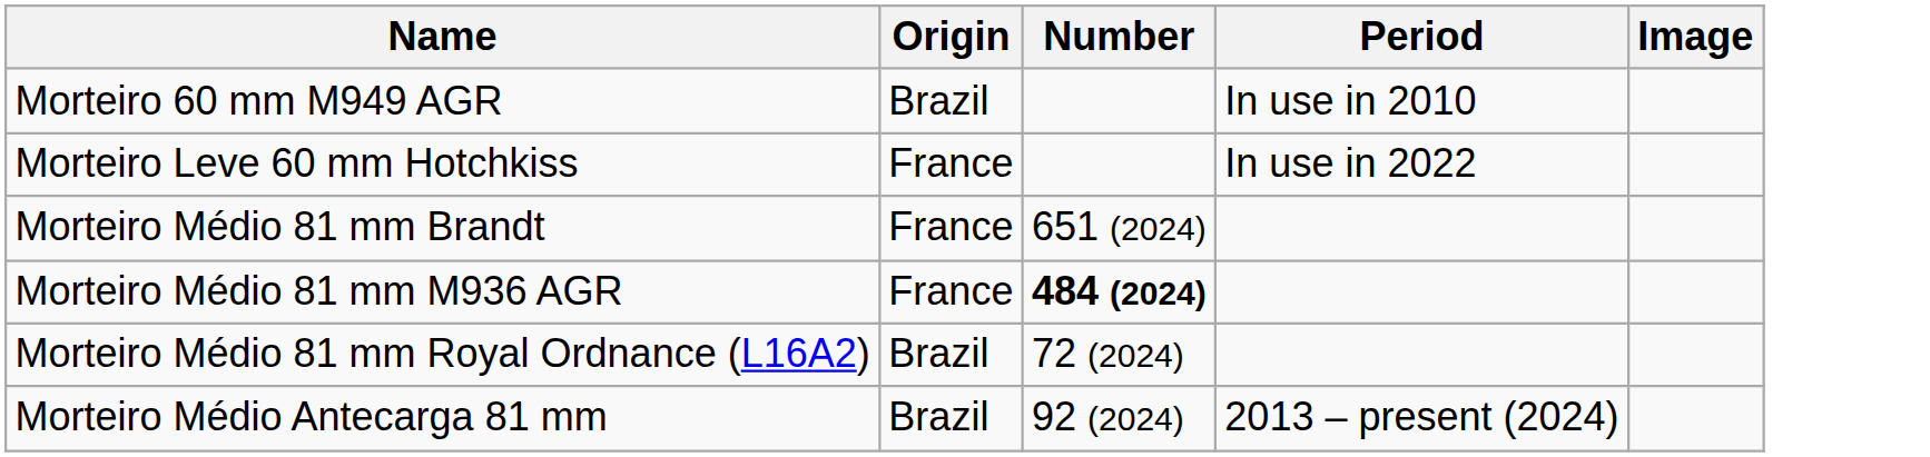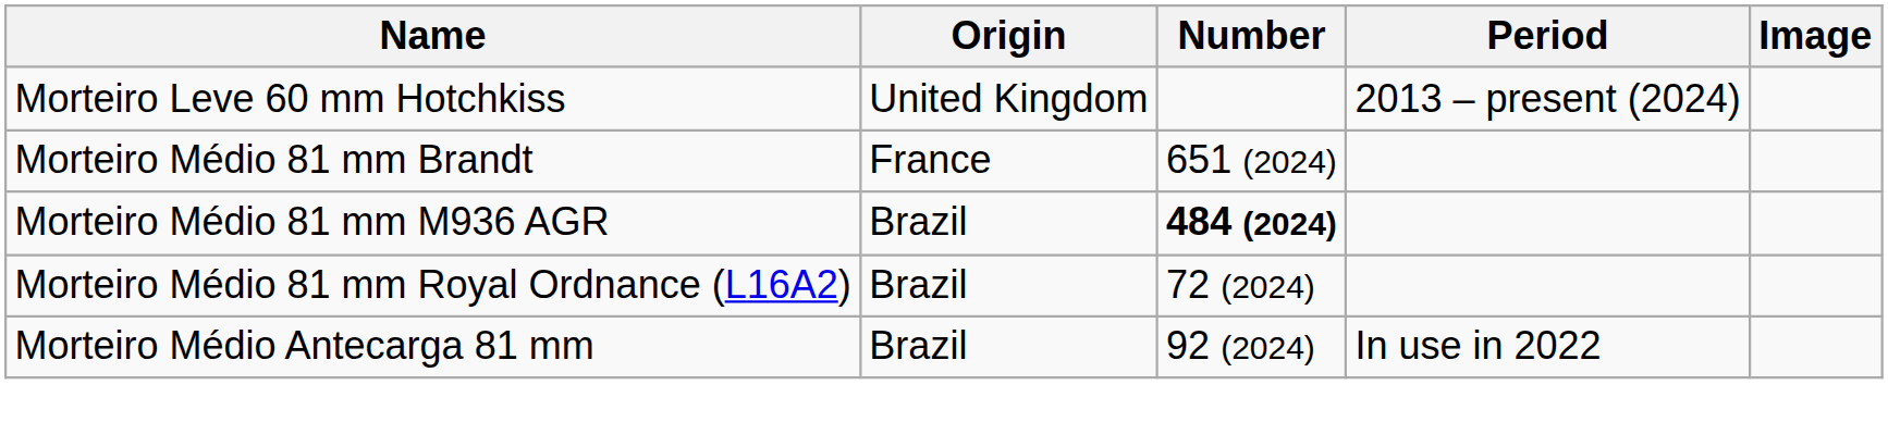- row: Morteiro 60 mm M949 AGR | Brazil | In use in 2010
Morteiro Leve 60 mm Hotchkiss | Origin: France -> United Kingdom
Morteiro Leve 60 mm Hotchkiss | Period: In use in 2022 -> 2013 – present (2024)
Morteiro Médio 81 mm M936 AGR | Origin: France -> Brazil
Morteiro Médio Antecarga 81 mm | Period: 2013 – present (2024) -> In use in 2022
